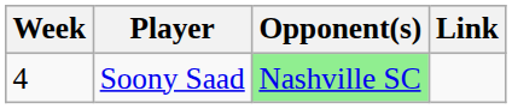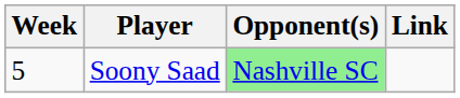Soony Saad | Week: 4 -> 5
